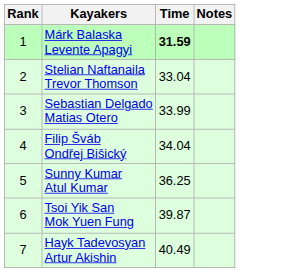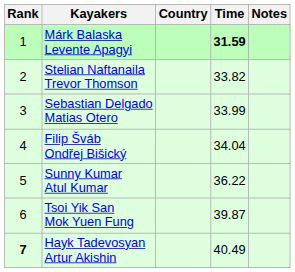+ column: Country
Stelian Naftanaila Trevor Thomson | Time: 33.04 -> 33.82
Sunny Kumar Atul Kumar | Time: 36.25 -> 36.22
Hayk Tadevosyan Artur Akishin | Rank: normal -> bold
